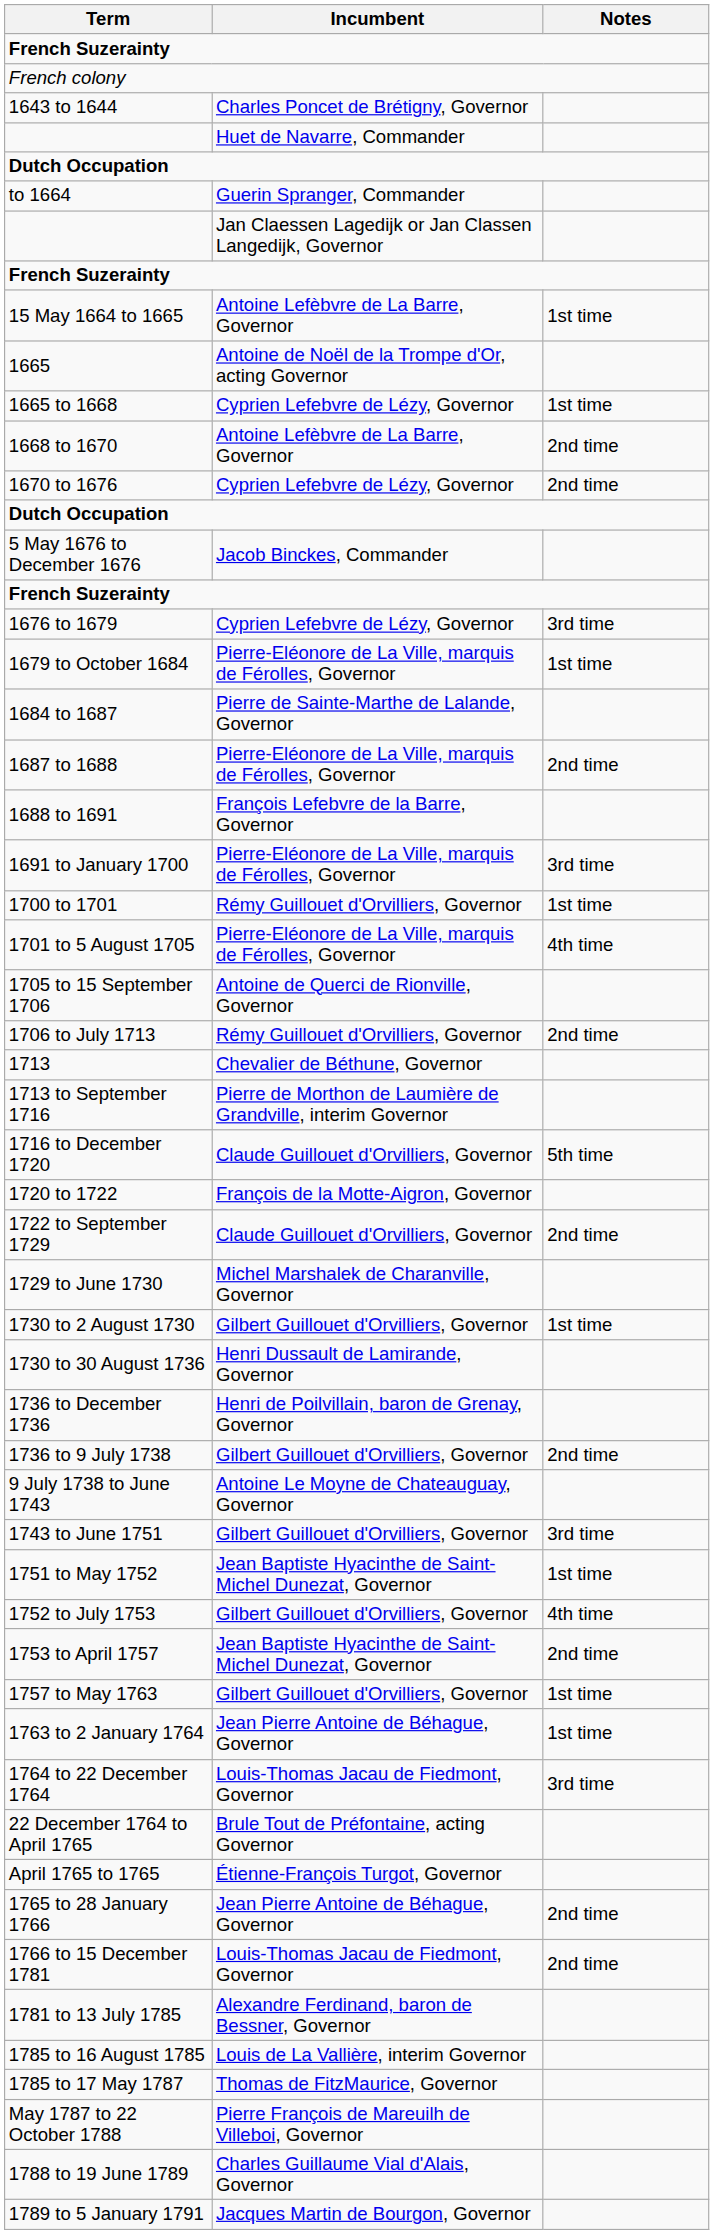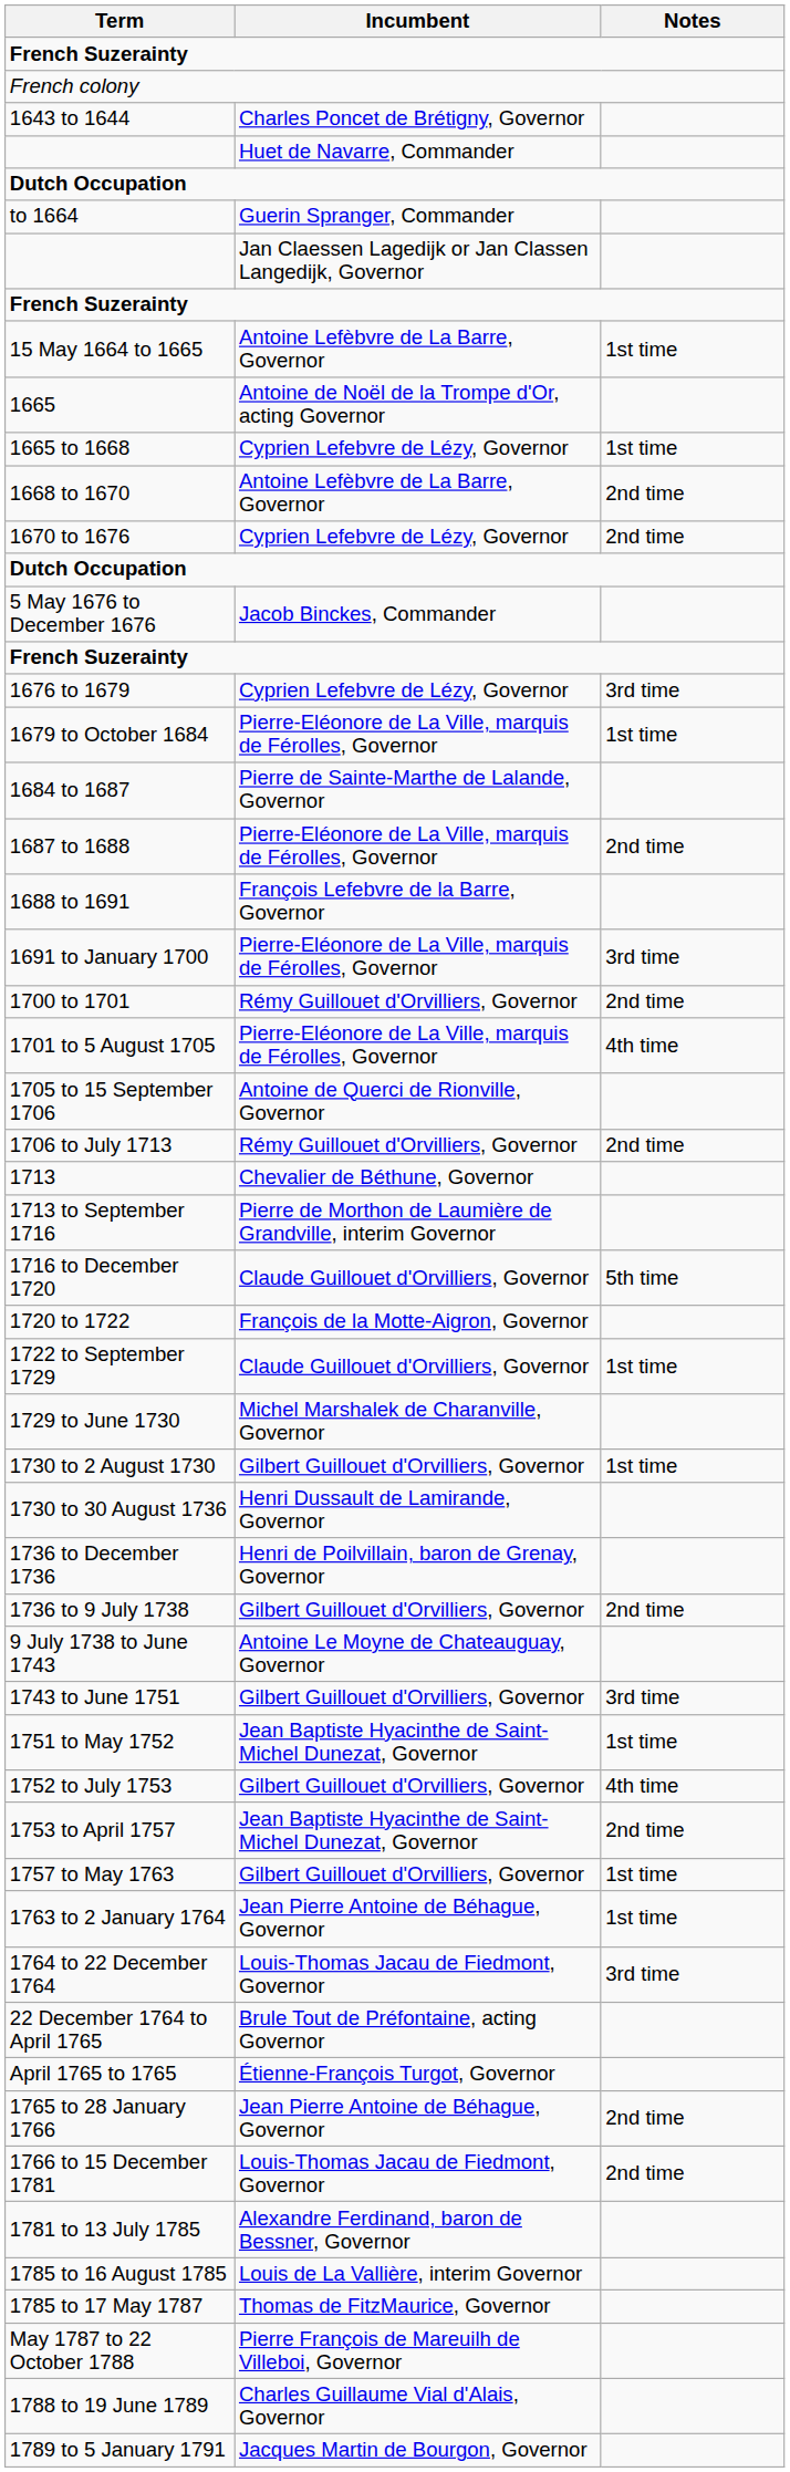1700 to 1701 | Notes: 1st time -> 2nd time
1722 to September 1729 | Notes: 2nd time -> 1st time
